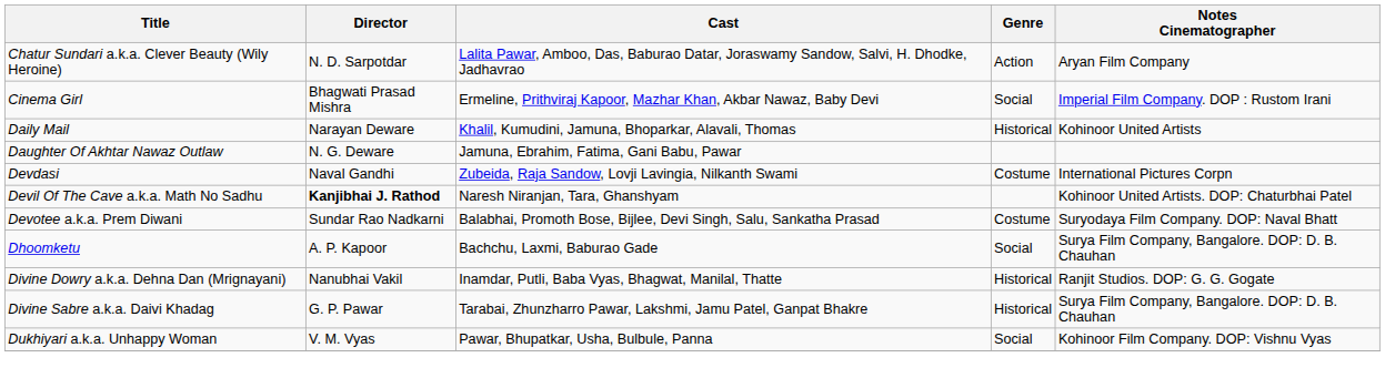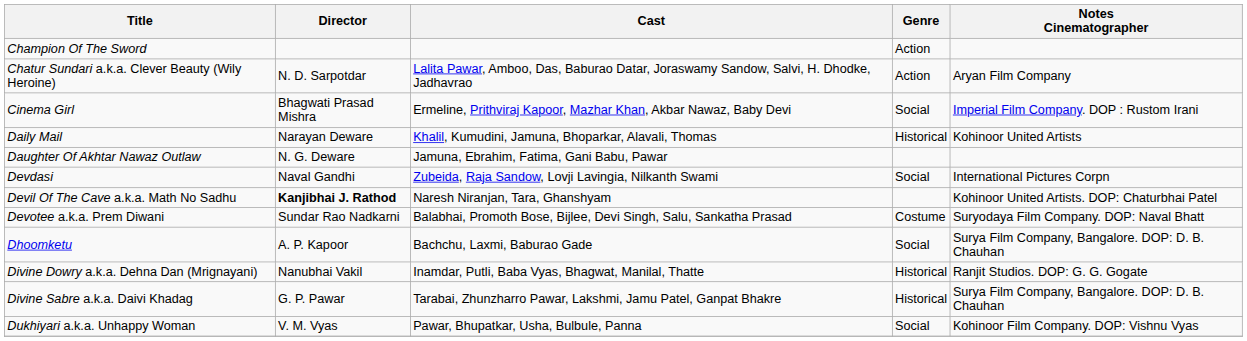+ row: Champion Of The Sword | Action
Devdasi | Genre: Costume -> Social
